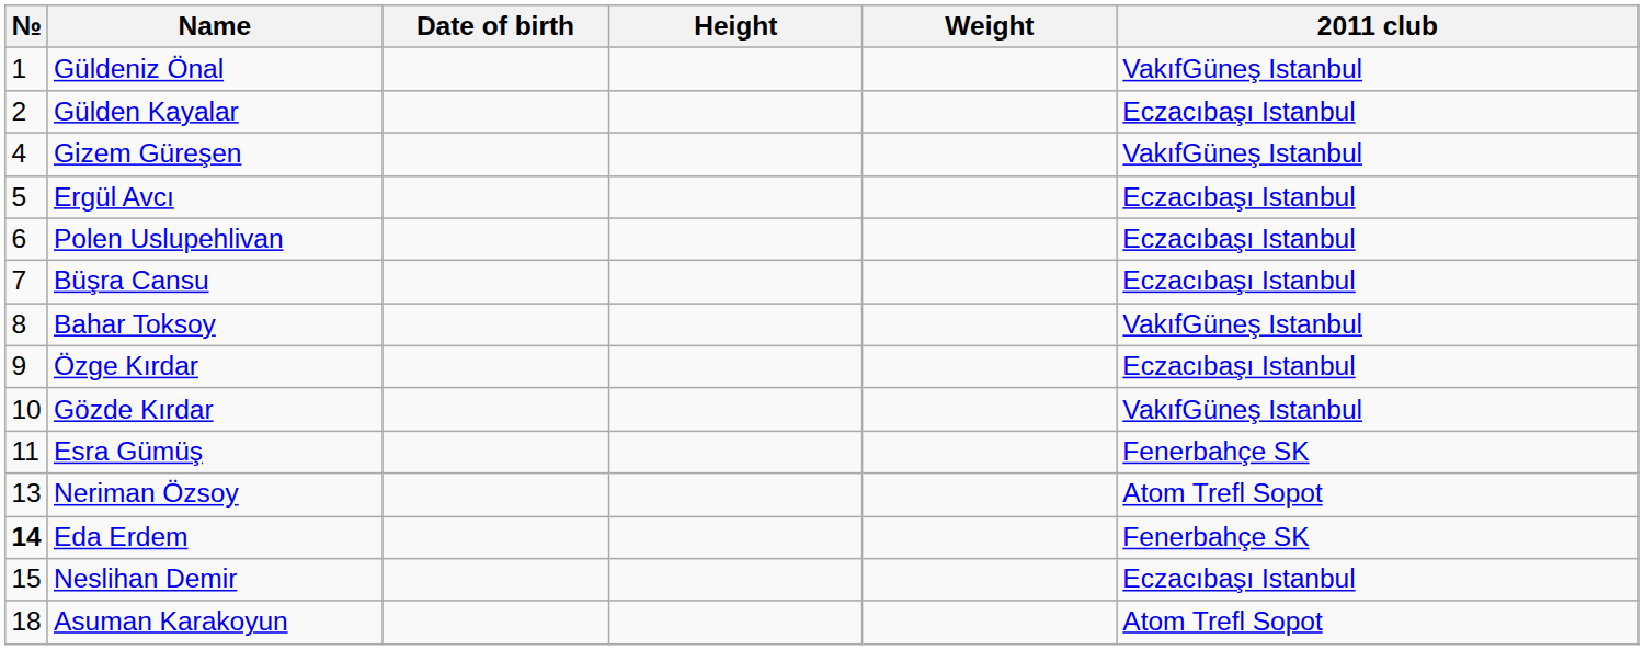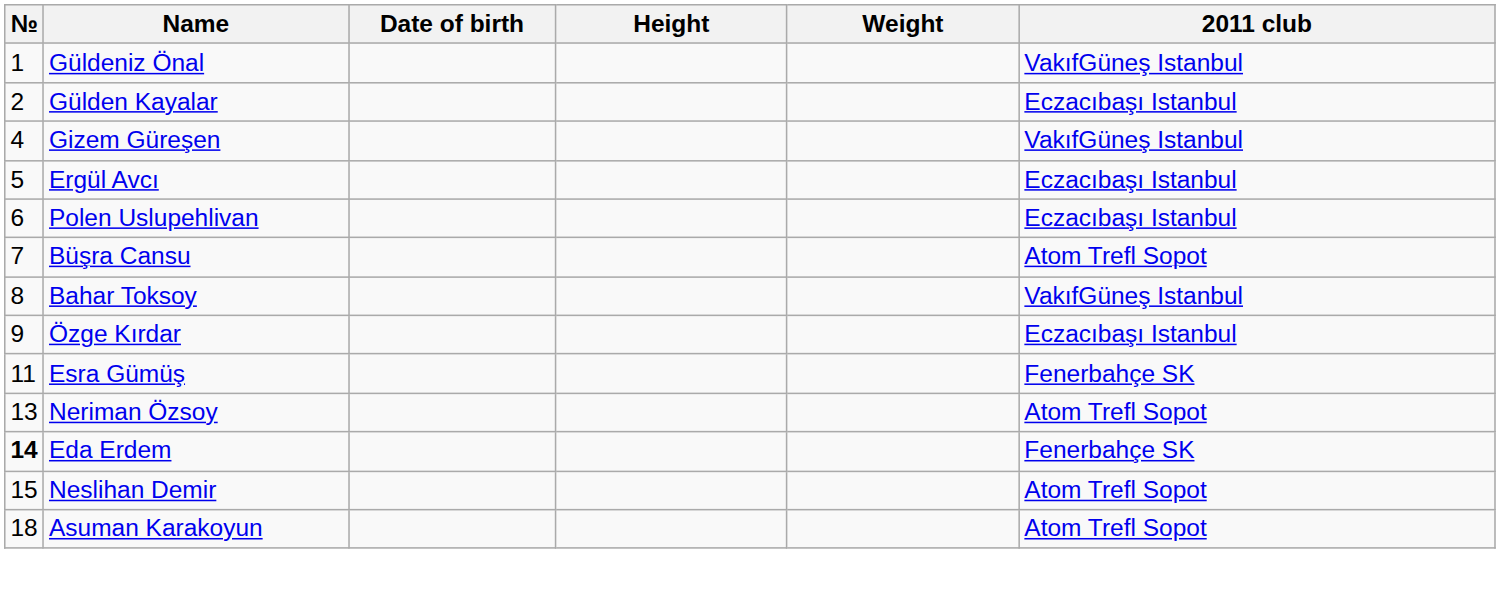Büşra Cansu | 2011 club: Eczacıbaşı Istanbul -> Atom Trefl Sopot
- row: 10 | Gözde Kırdar | VakıfGüneş Istanbul
Neslihan Demir | 2011 club: Eczacıbaşı Istanbul -> Atom Trefl Sopot
